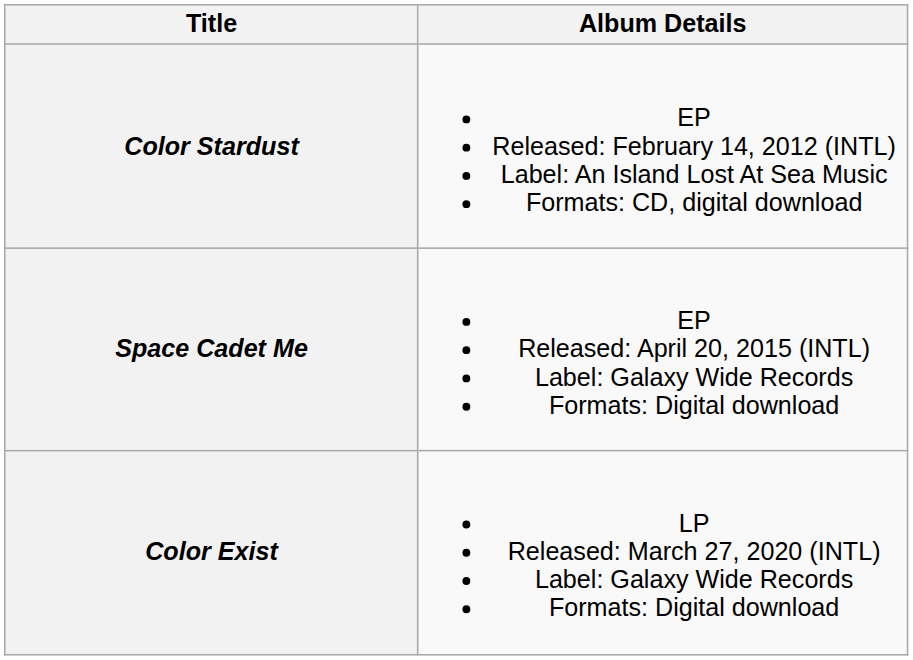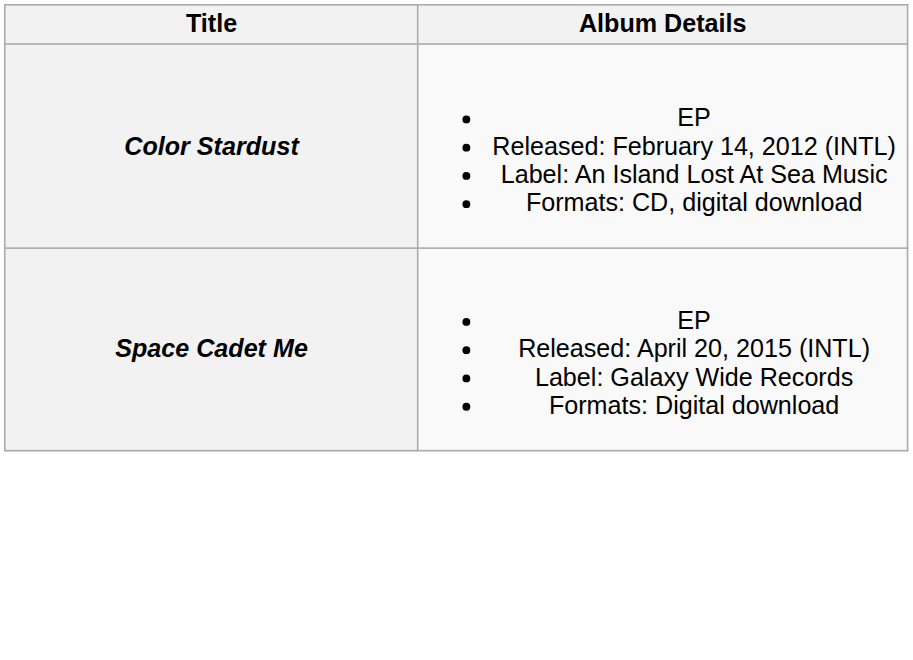- row: Color Exist | LP Released: March 27, 2020 (INTL) Label: Galaxy Wide Records Formats: Digital download
